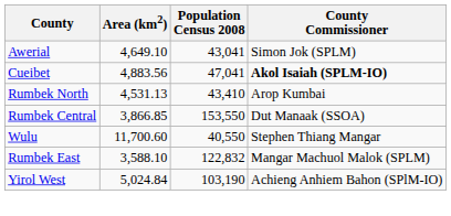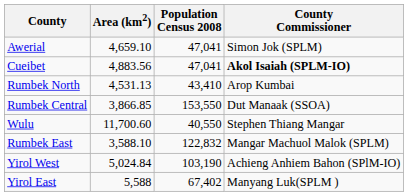Awerial | Area (km2): 4,649.10 -> 4,659.10
Awerial | Population Census 2008: 43,041 -> 47,041
+ row: Yirol East | 5,588 | 67,402 | Manyang Luk(SPLM )
